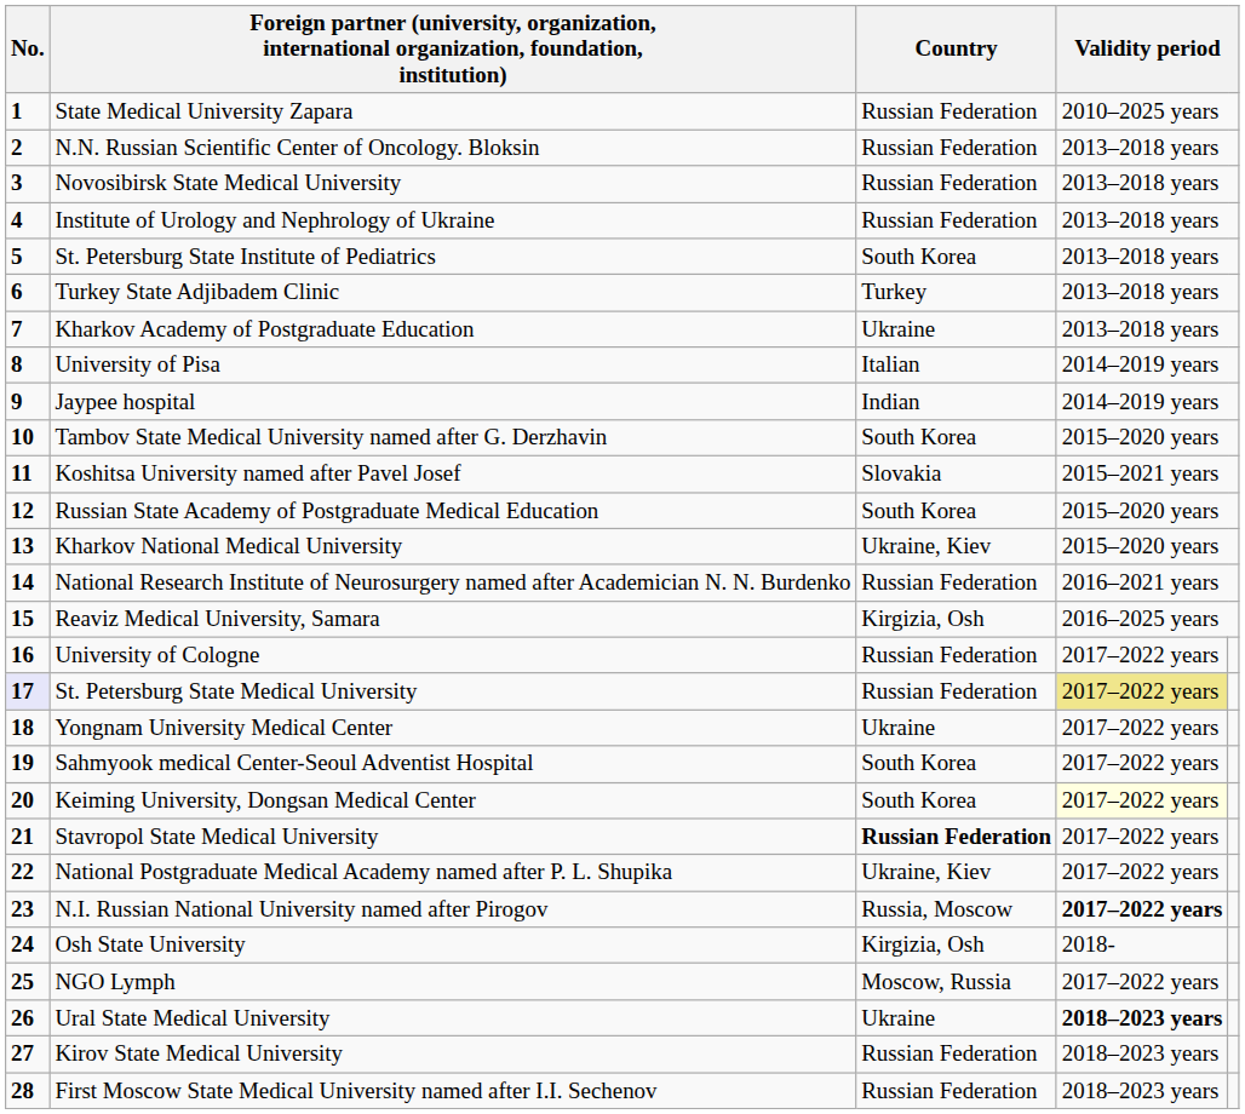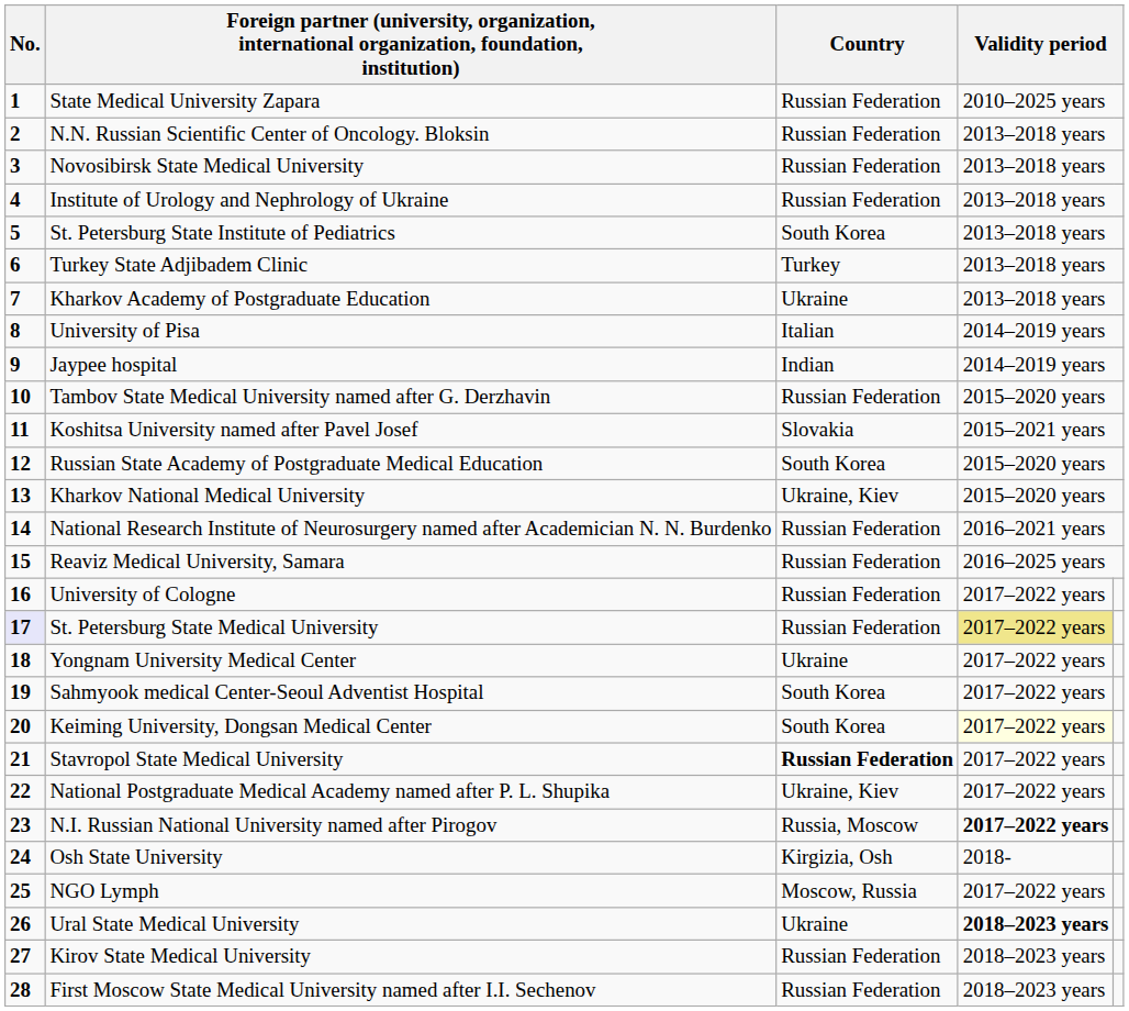Tambov State Medical University named after G. Derzhavin | Country: South Korea -> Russian Federation
Reaviz Medical University, Samara | Country: Kirgizia, Osh -> Russian Federation
